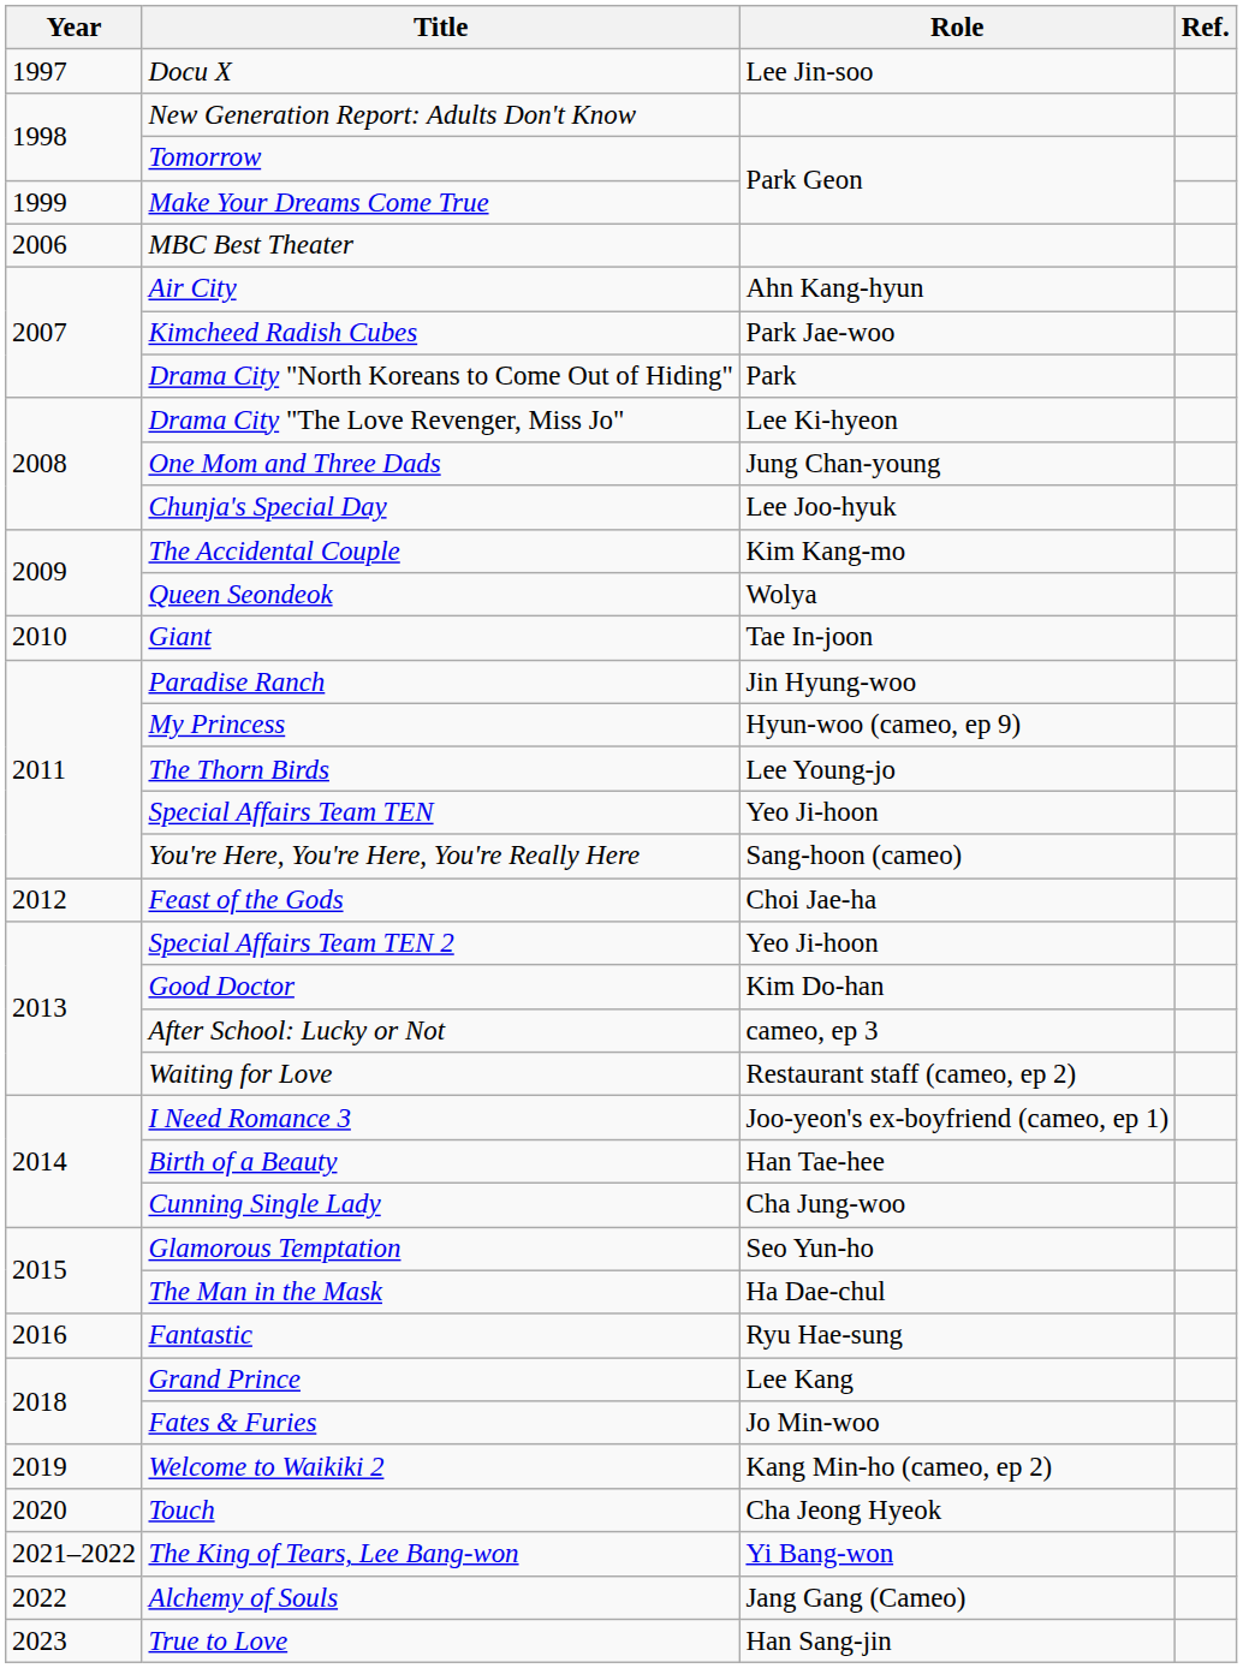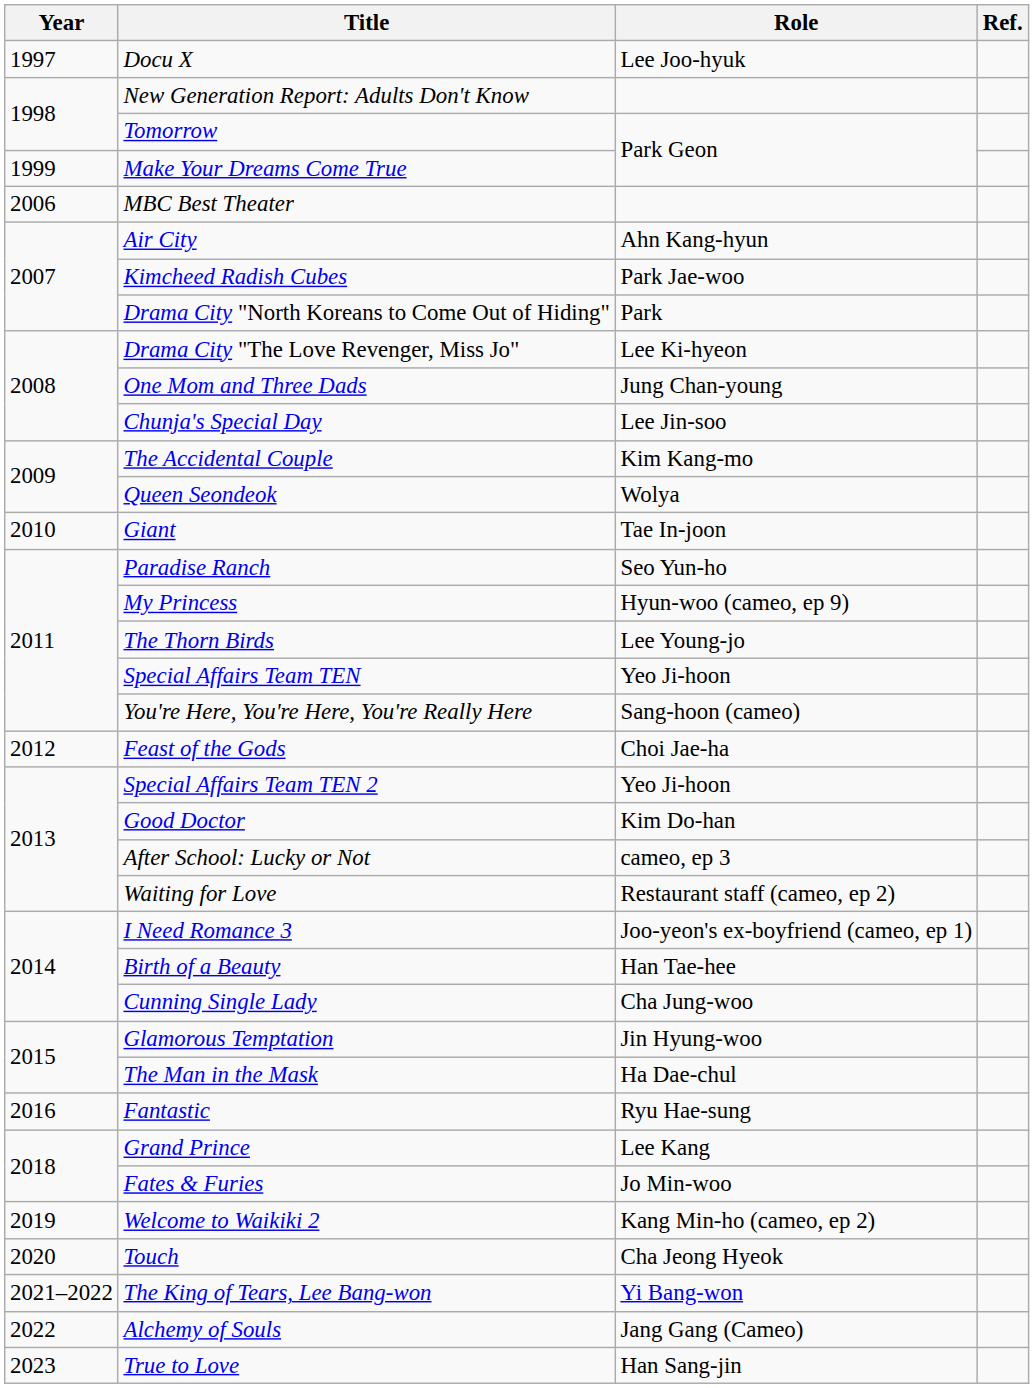Docu X | Role: Lee Jin-soo -> Lee Joo-hyuk
Chunja's Special Day | Role: Lee Joo-hyuk -> Lee Jin-soo
Paradise Ranch | Role: Jin Hyung-woo -> Seo Yun-ho
Glamorous Temptation | Role: Seo Yun-ho -> Jin Hyung-woo
